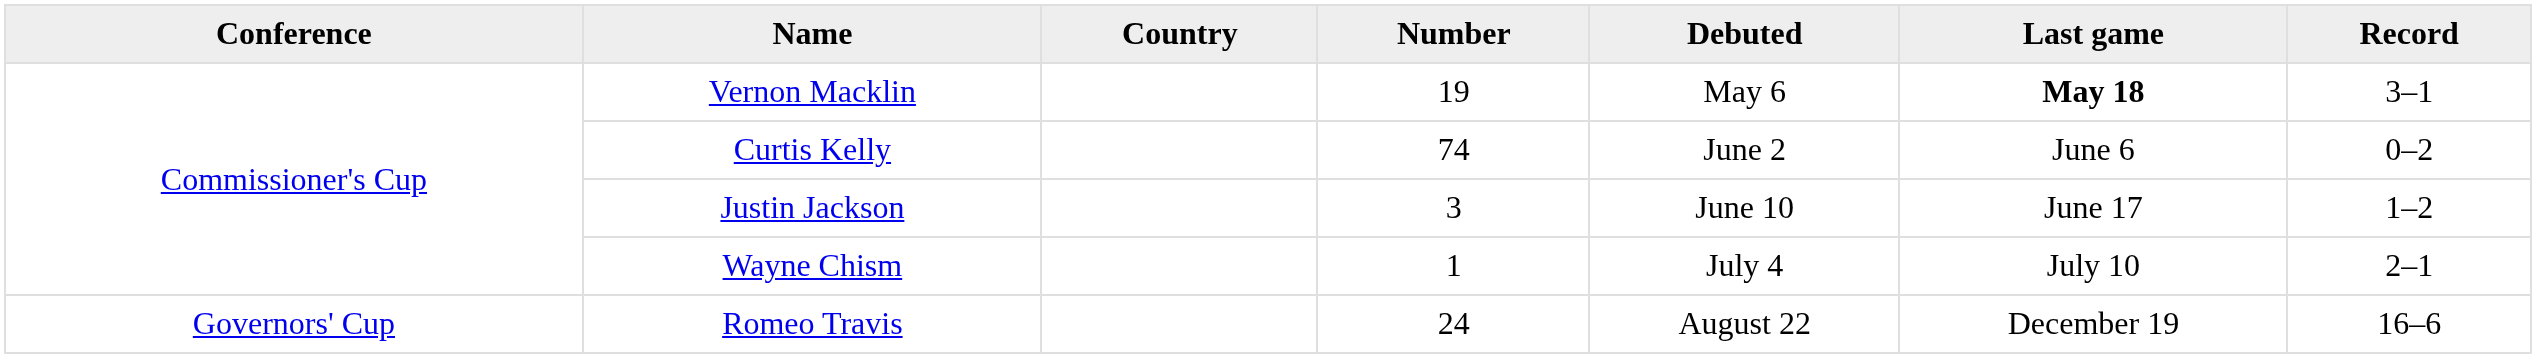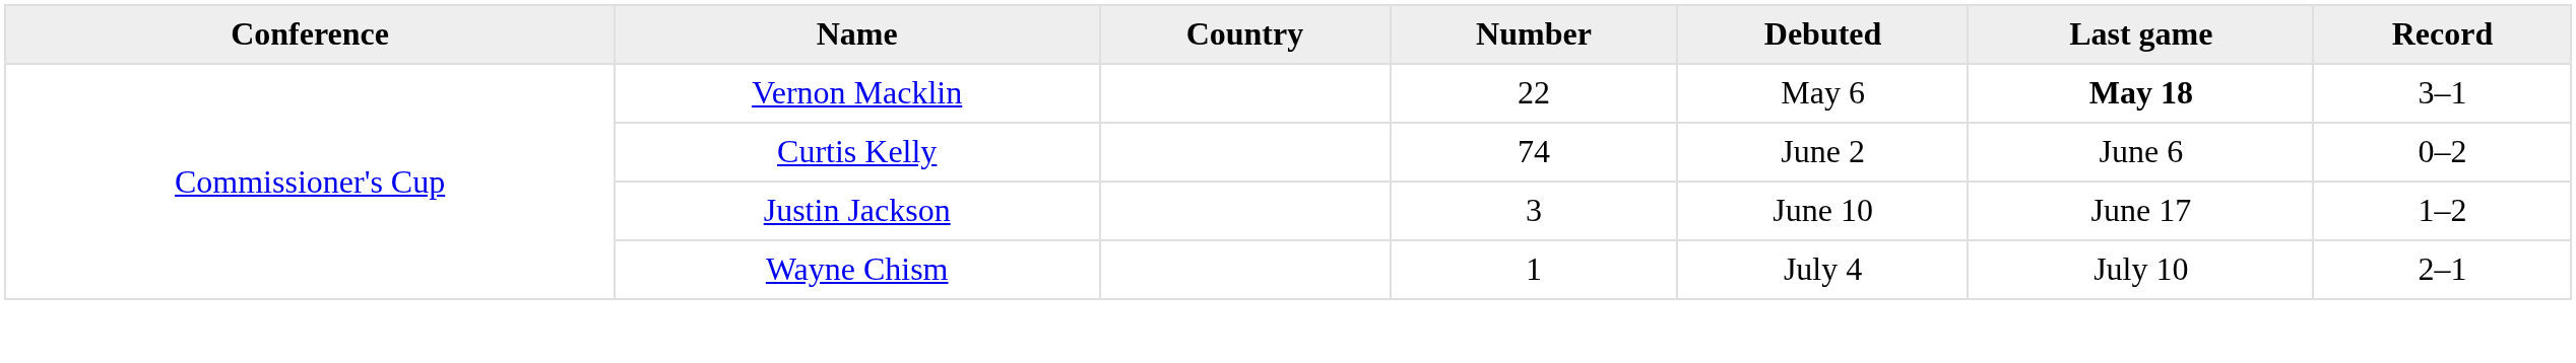Vernon Macklin | Number: 19 -> 22
- row: Governors' Cup | Romeo Travis | 24 | August 22 | December 19 | 16–6
